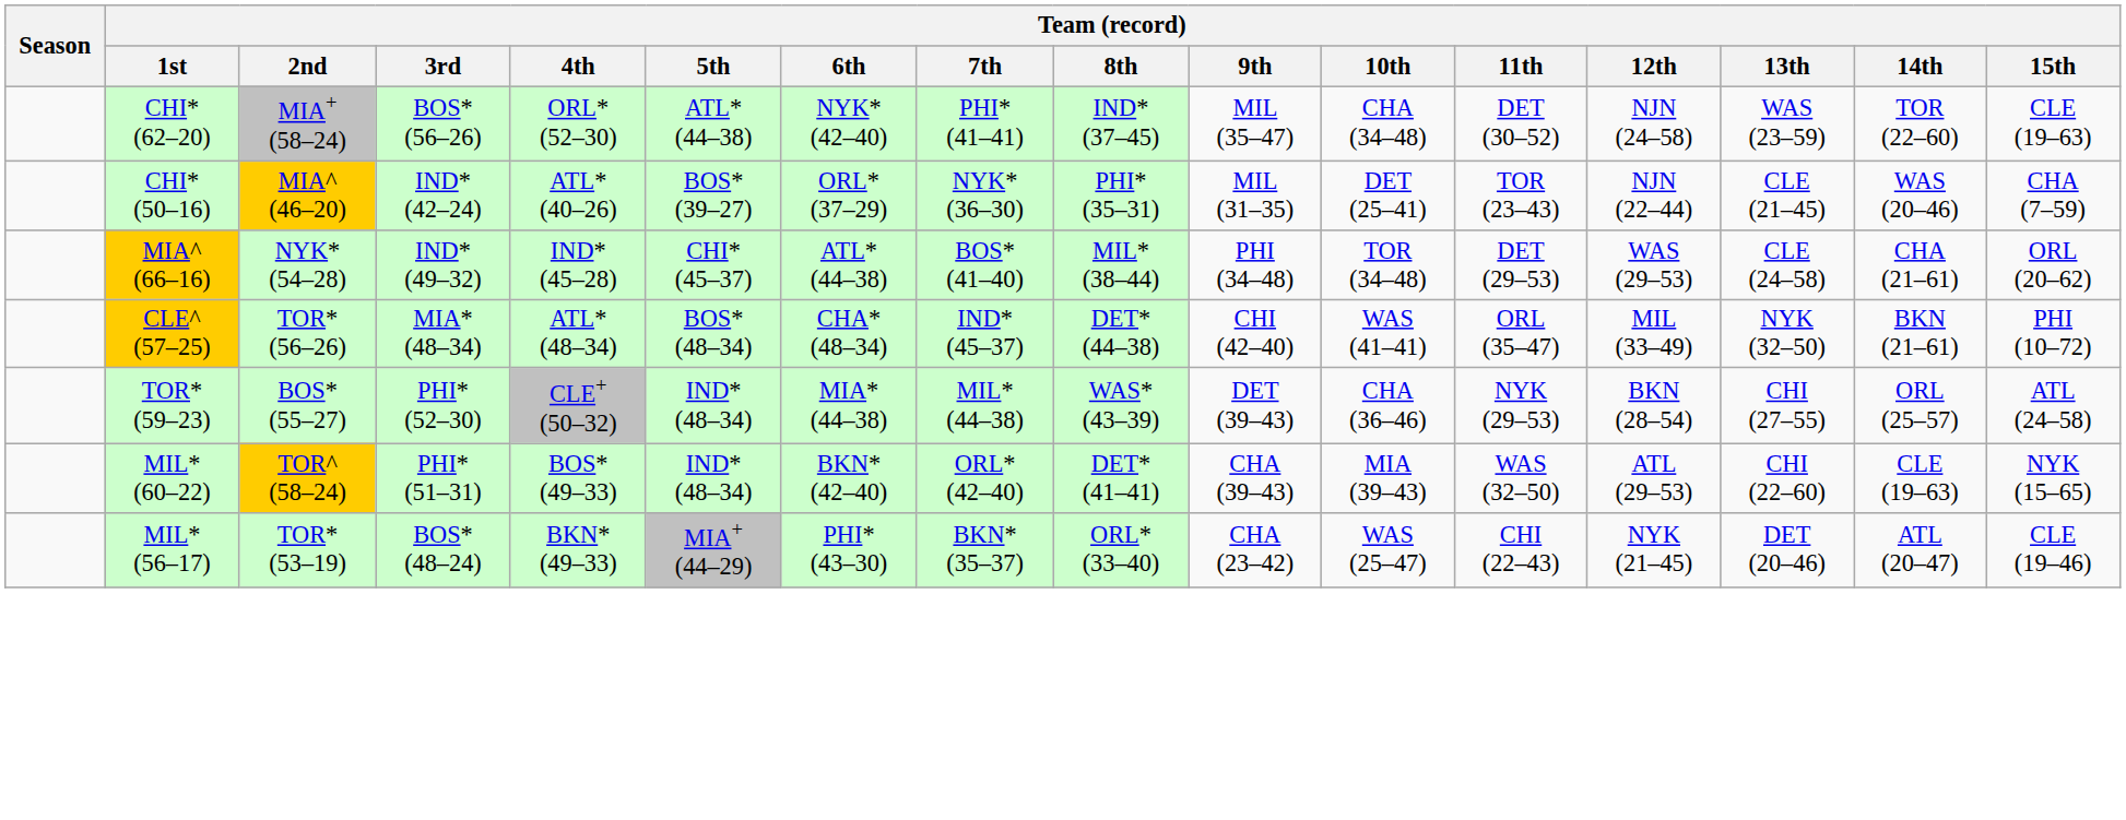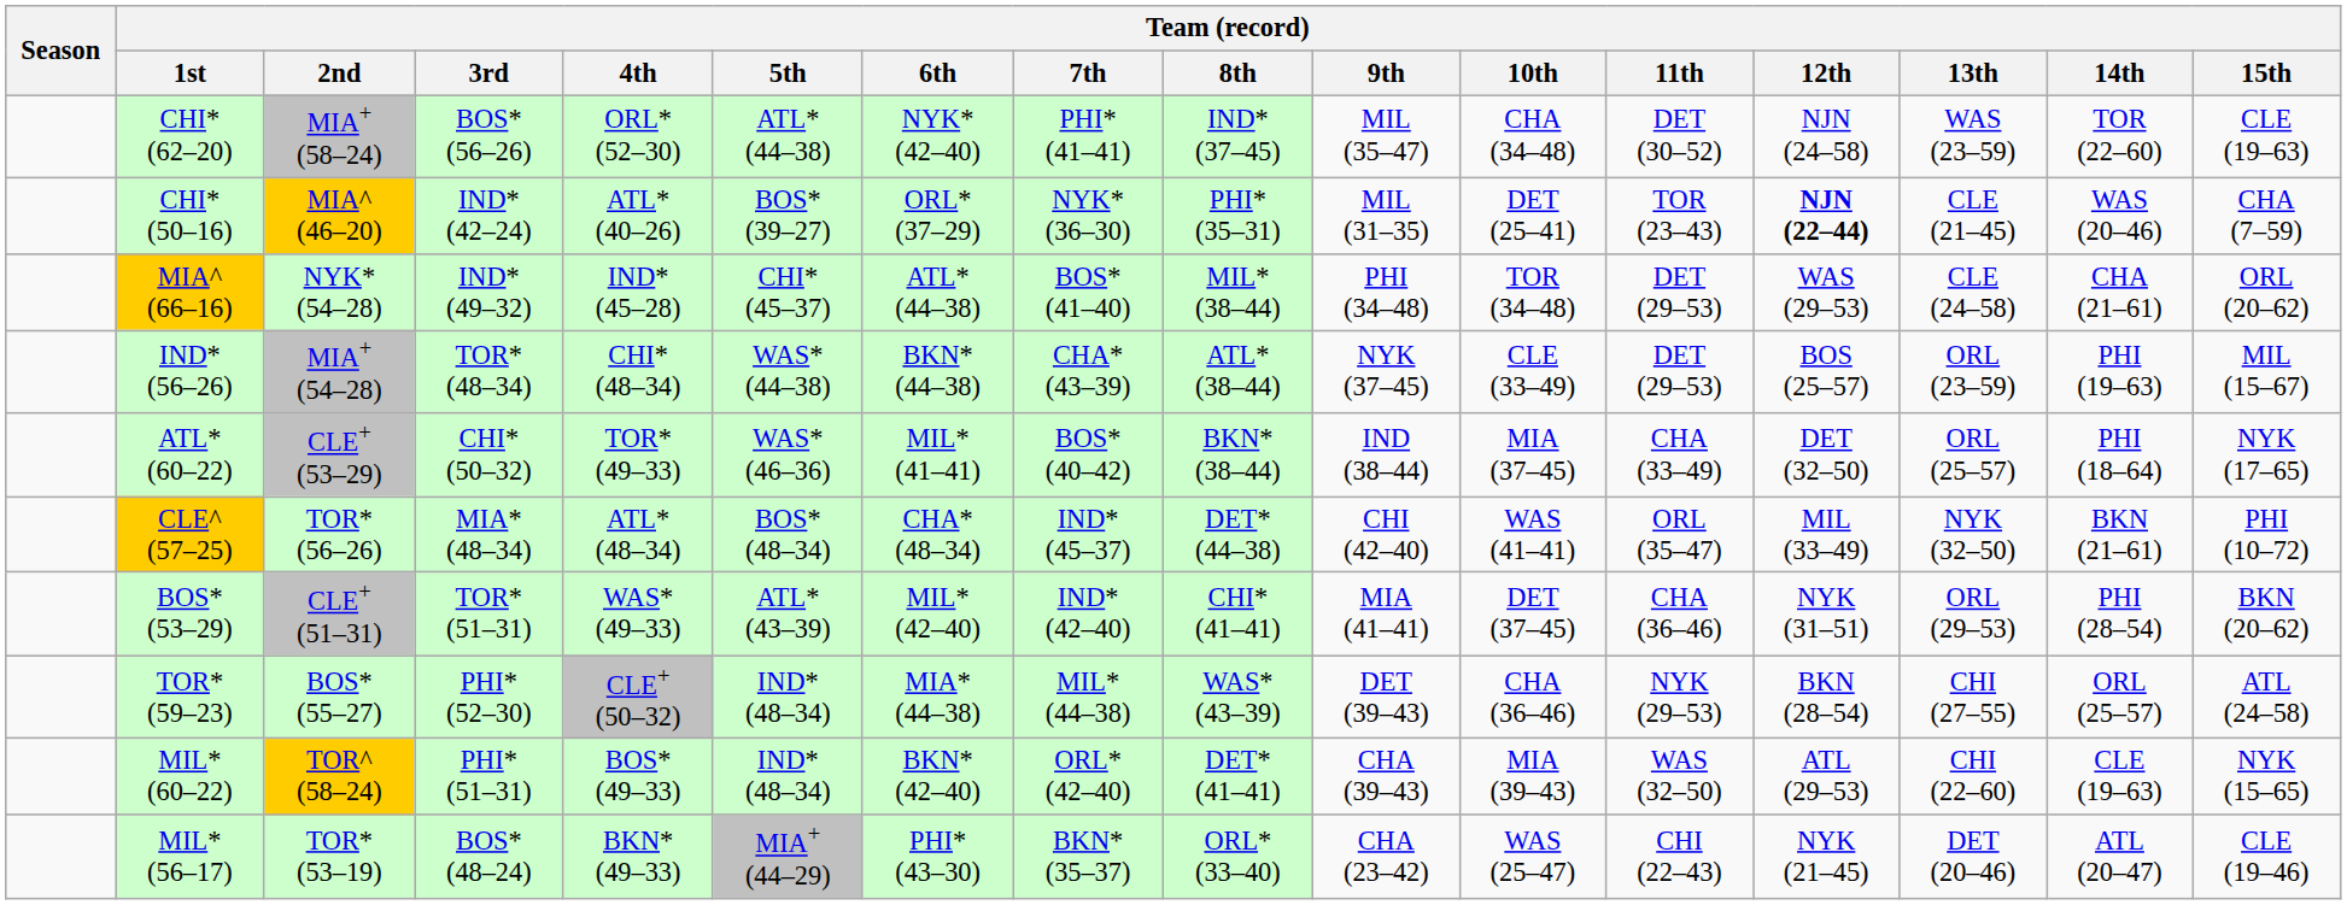CHI* (50–16) | Team (record) / 12th: normal -> bold
+ row: IND* (56–26) | MIA+ (54–28) | TOR* (48–34) | CHI* (48–34) | WAS* (44–38) | BKN* (44–38) | CHA* (43–39) | ATL* (38–44) | NYK (37–45) | CLE (33–49) | DET (29–53) | BOS (25–57) | ORL (23–59) | PHI (19–63) | MIL (15–67)
+ row: ATL* (60–22) | CLE+ (53–29) | CHI* (50–32) | TOR* (49–33) | WAS* (46–36) | MIL* (41–41) | BOS* (40–42) | BKN* (38–44) | IND (38–44) | MIA (37–45) | CHA (33–49) | DET (32–50) | ORL (25–57) | PHI (18–64) | NYK (17–65)
+ row: BOS* (53–29) | CLE+ (51–31) | TOR* (51–31) | WAS* (49–33) | ATL* (43–39) | MIL* (42–40) | IND* (42–40) | CHI* (41–41) | MIA (41–41) | DET (37–45) | CHA (36–46) | NYK (31–51) | ORL (29–53) | PHI (28–54) | BKN (20–62)
